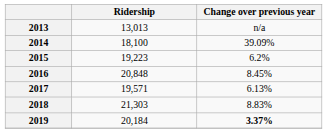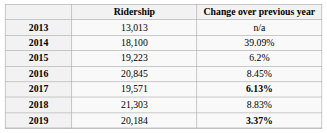2016 | Ridership: 20,848 -> 20,845
2017 | Change over previous year: normal -> bold
